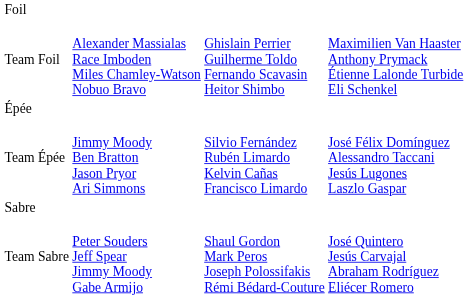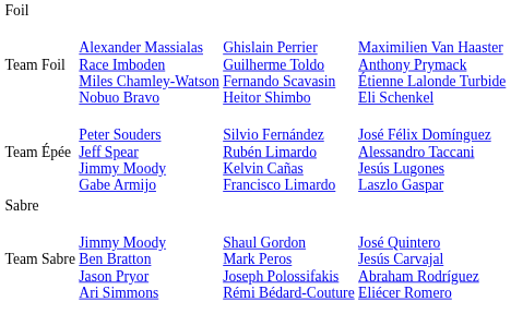- row: Épée
Team Épée | column 2: Jimmy Moody Ben Bratton Jason Pryor Ari Simmons -> Peter Souders Jeff Spear Jimmy Moody Gabe Armijo
Team Sabre | column 2: Peter Souders Jeff Spear Jimmy Moody Gabe Armijo -> Jimmy Moody Ben Bratton Jason Pryor Ari Simmons
